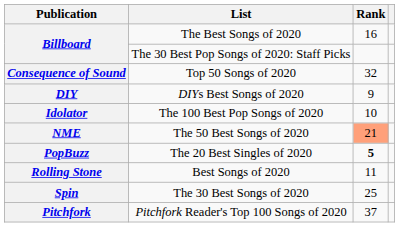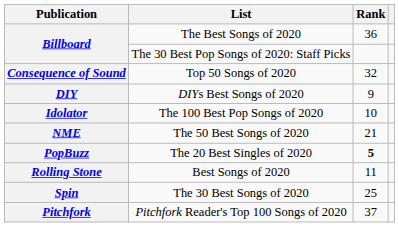Billboard / The Best Songs of 2020 | Rank: 16 -> 36
NME | Rank: lightsalmon background -> no background
